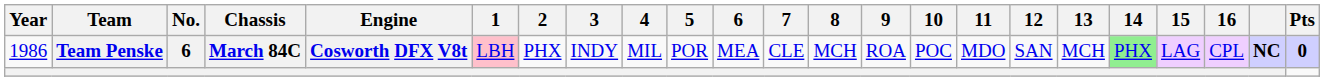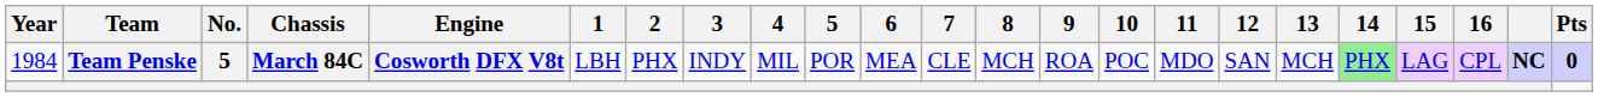Team Penske | Year: 1986 -> 1984
Team Penske | No.: 6 -> 5
Team Penske | 1: pink background -> no background
